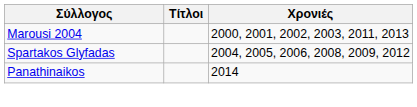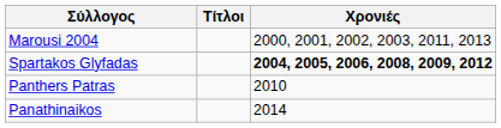Spartakos Glyfadas | Χρονιές: normal -> bold
+ row: Panthers Patras | 2010
